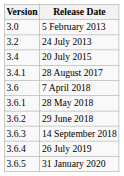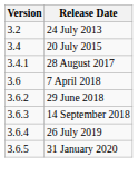- row: 3.0 | 5 February 2013
- row: 3.6.1 | 28 May 2018
